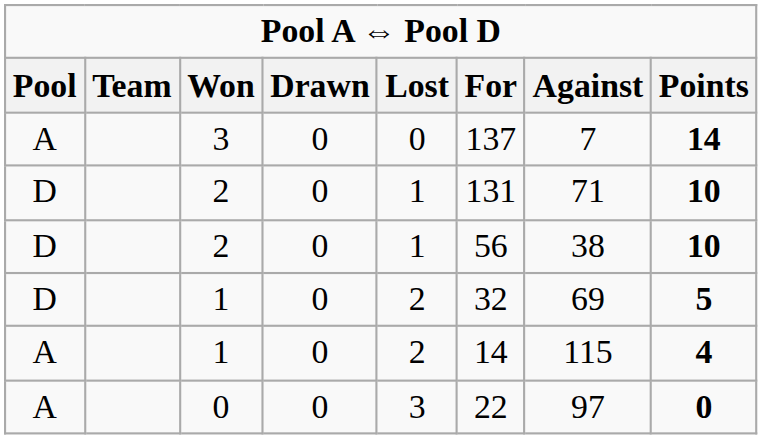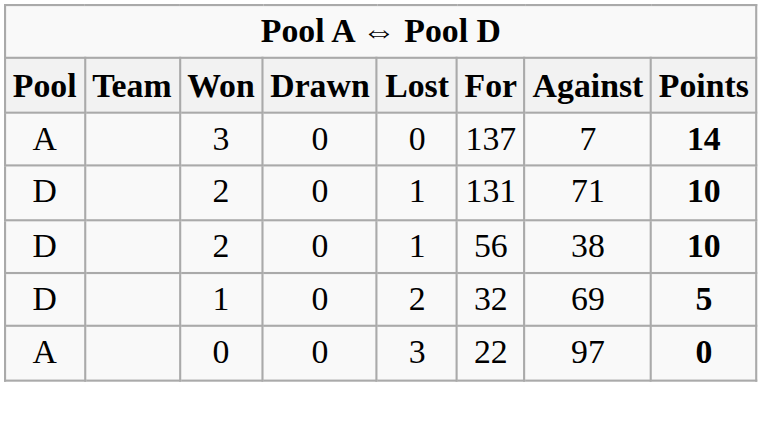- row: A | 1 | 0 | 2 | 14 | 115 | 4
